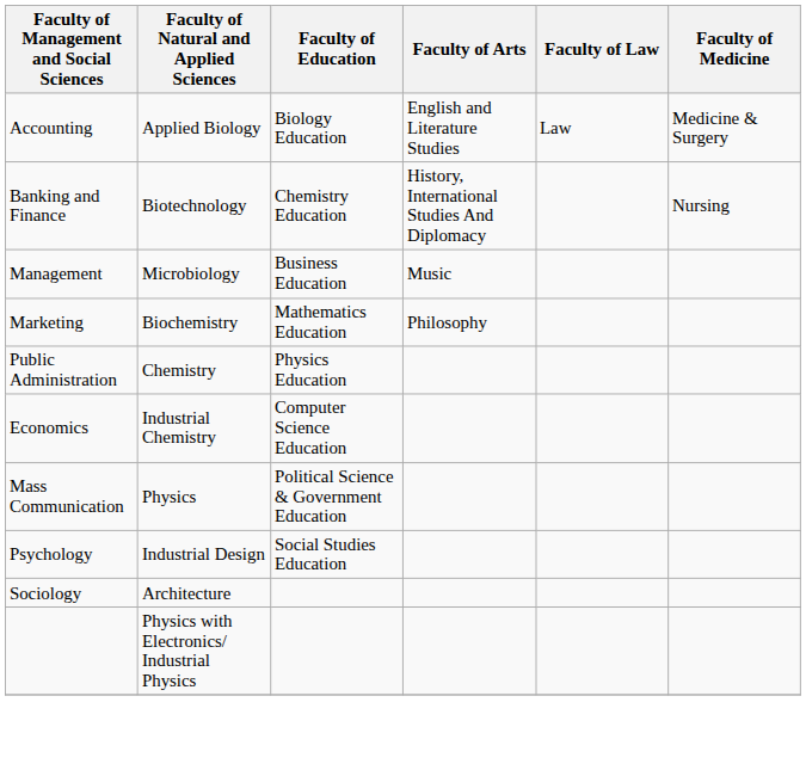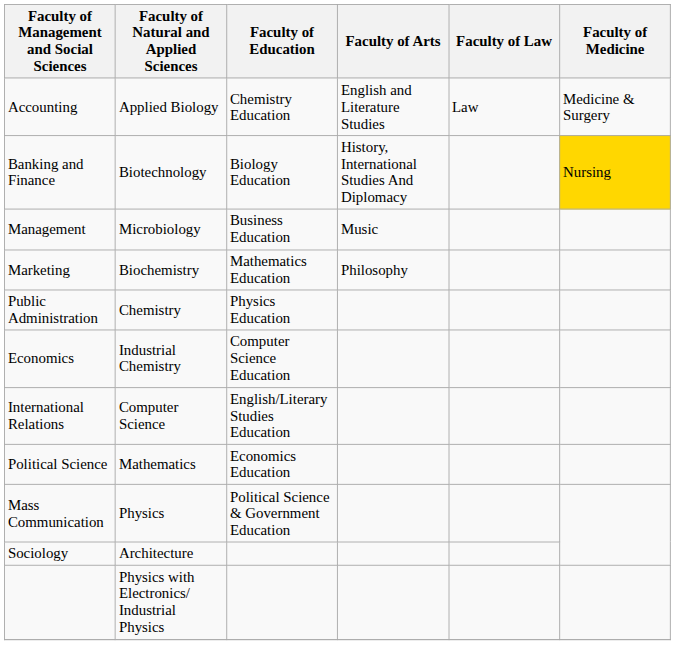Accounting | Faculty of Education: Biology Education -> Chemistry Education
Banking and Finance | Faculty of Education: Chemistry Education -> Biology Education
Banking and Finance | Faculty of Medicine: no background -> gold background
+ row: International Relations | Computer Science | English/Literary Studies Education
+ row: Political Science | Mathematics | Economics Education
- row: Psychology | Industrial Design | Social Studies Education
